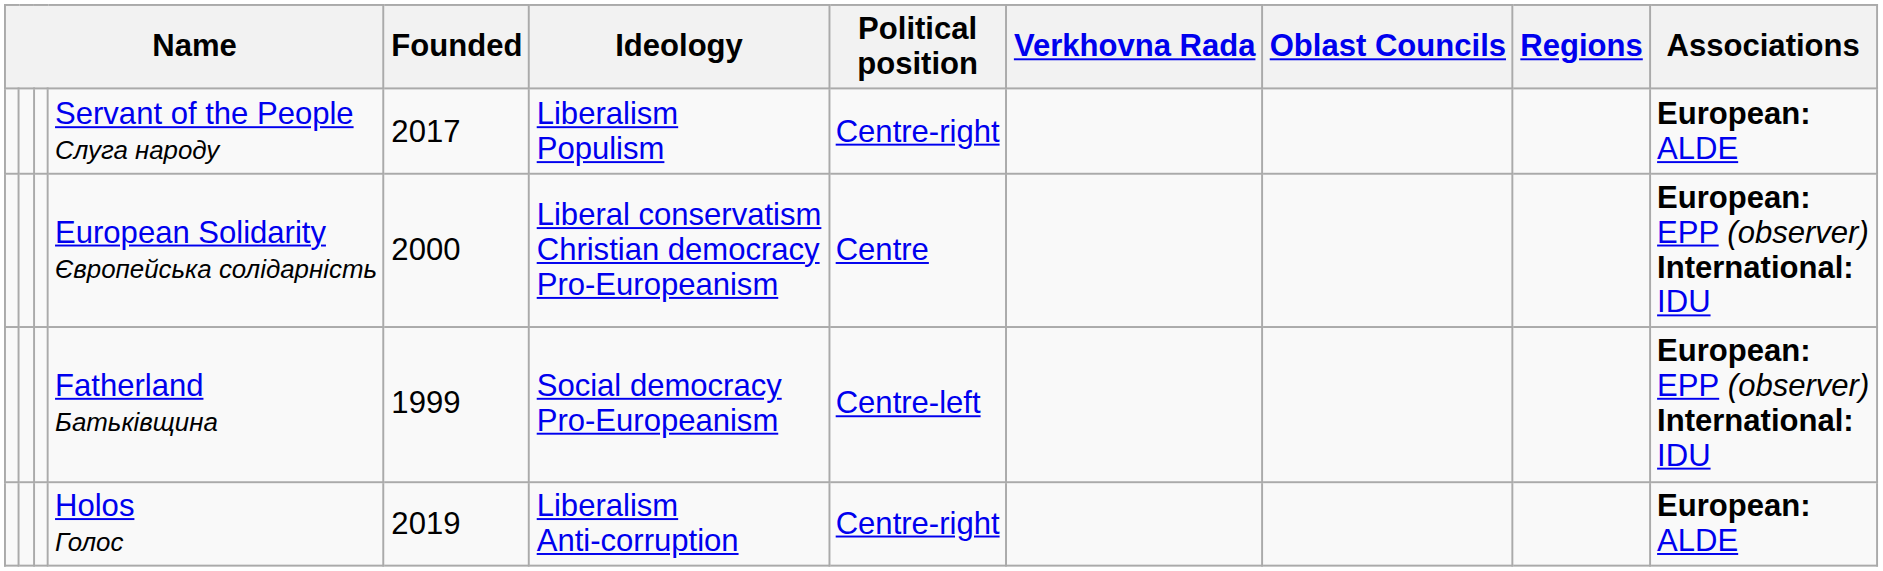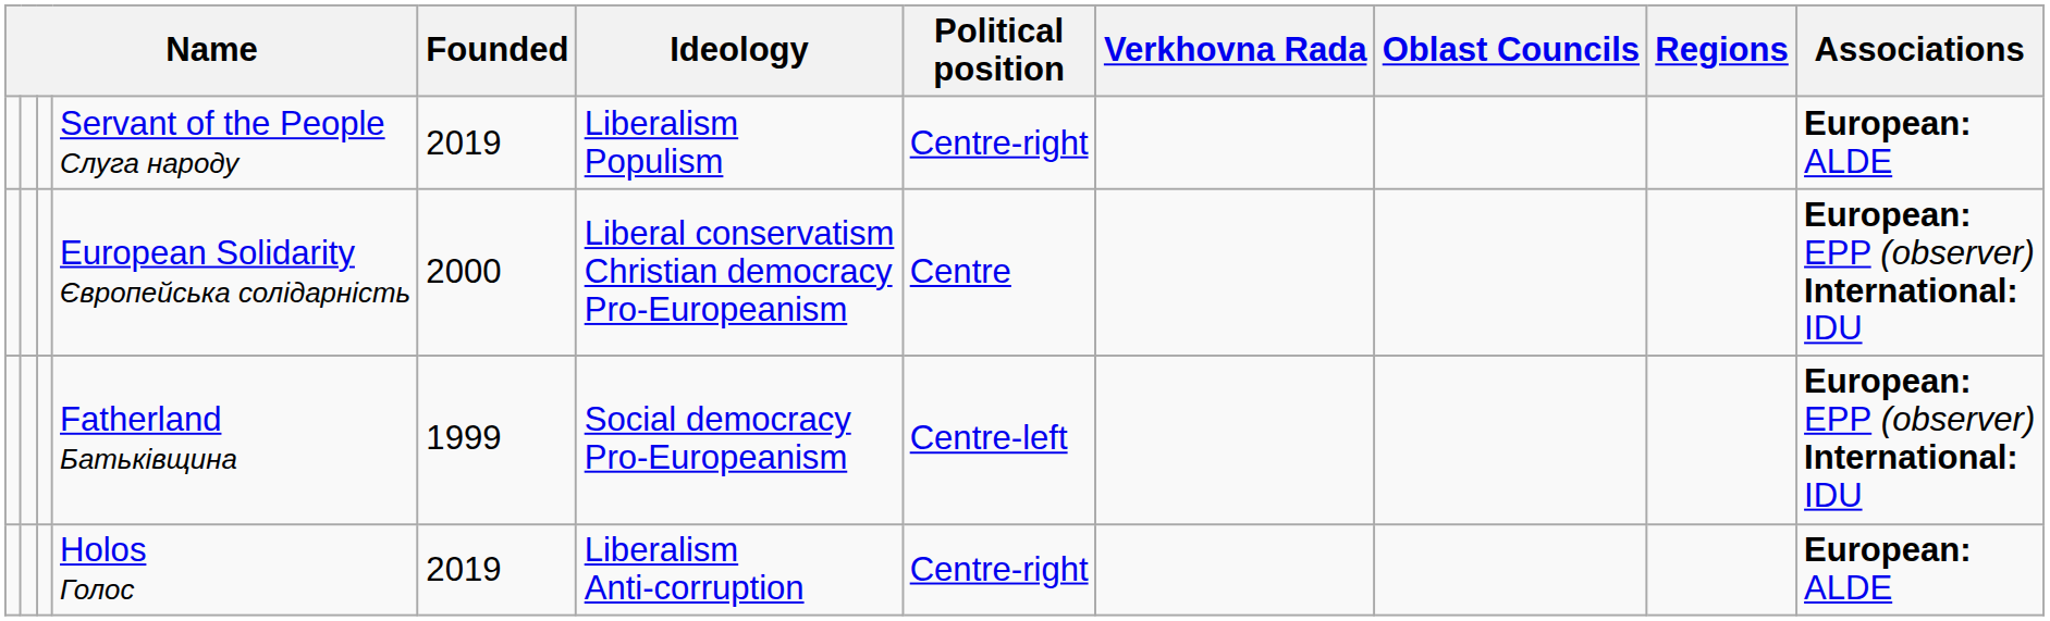Servant of the People Слуга народу | Founded: 2017 -> 2019
